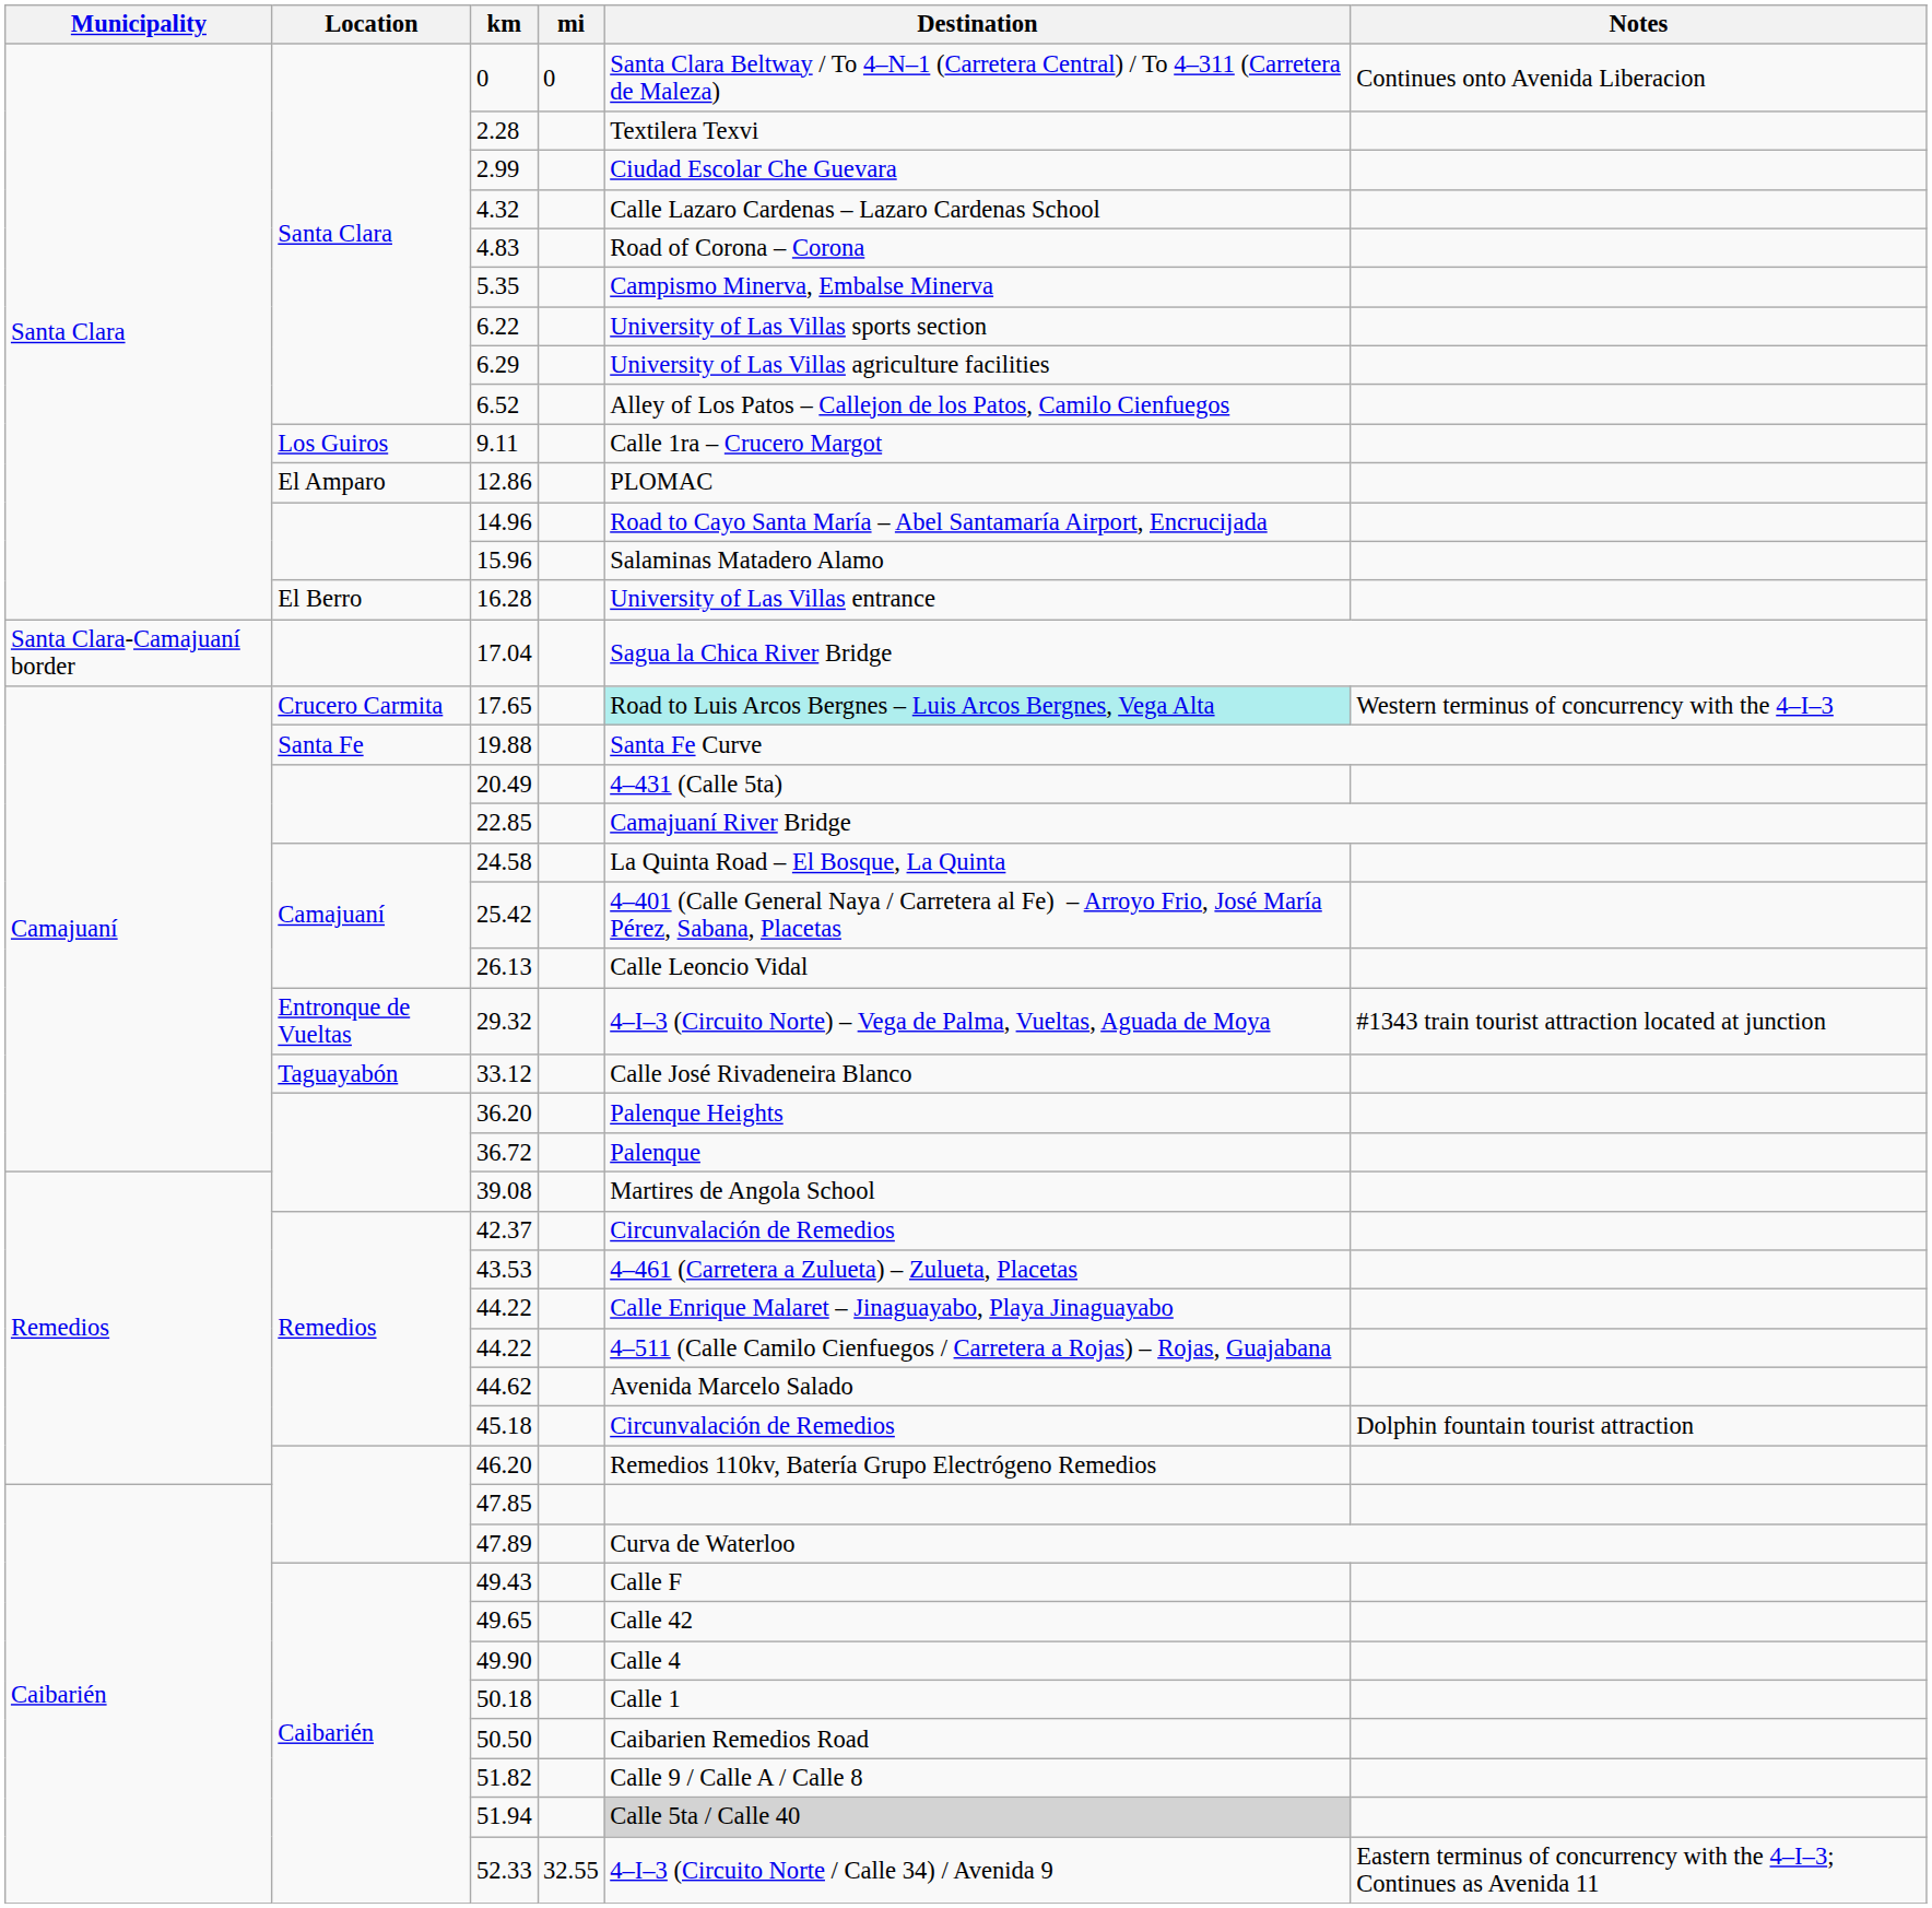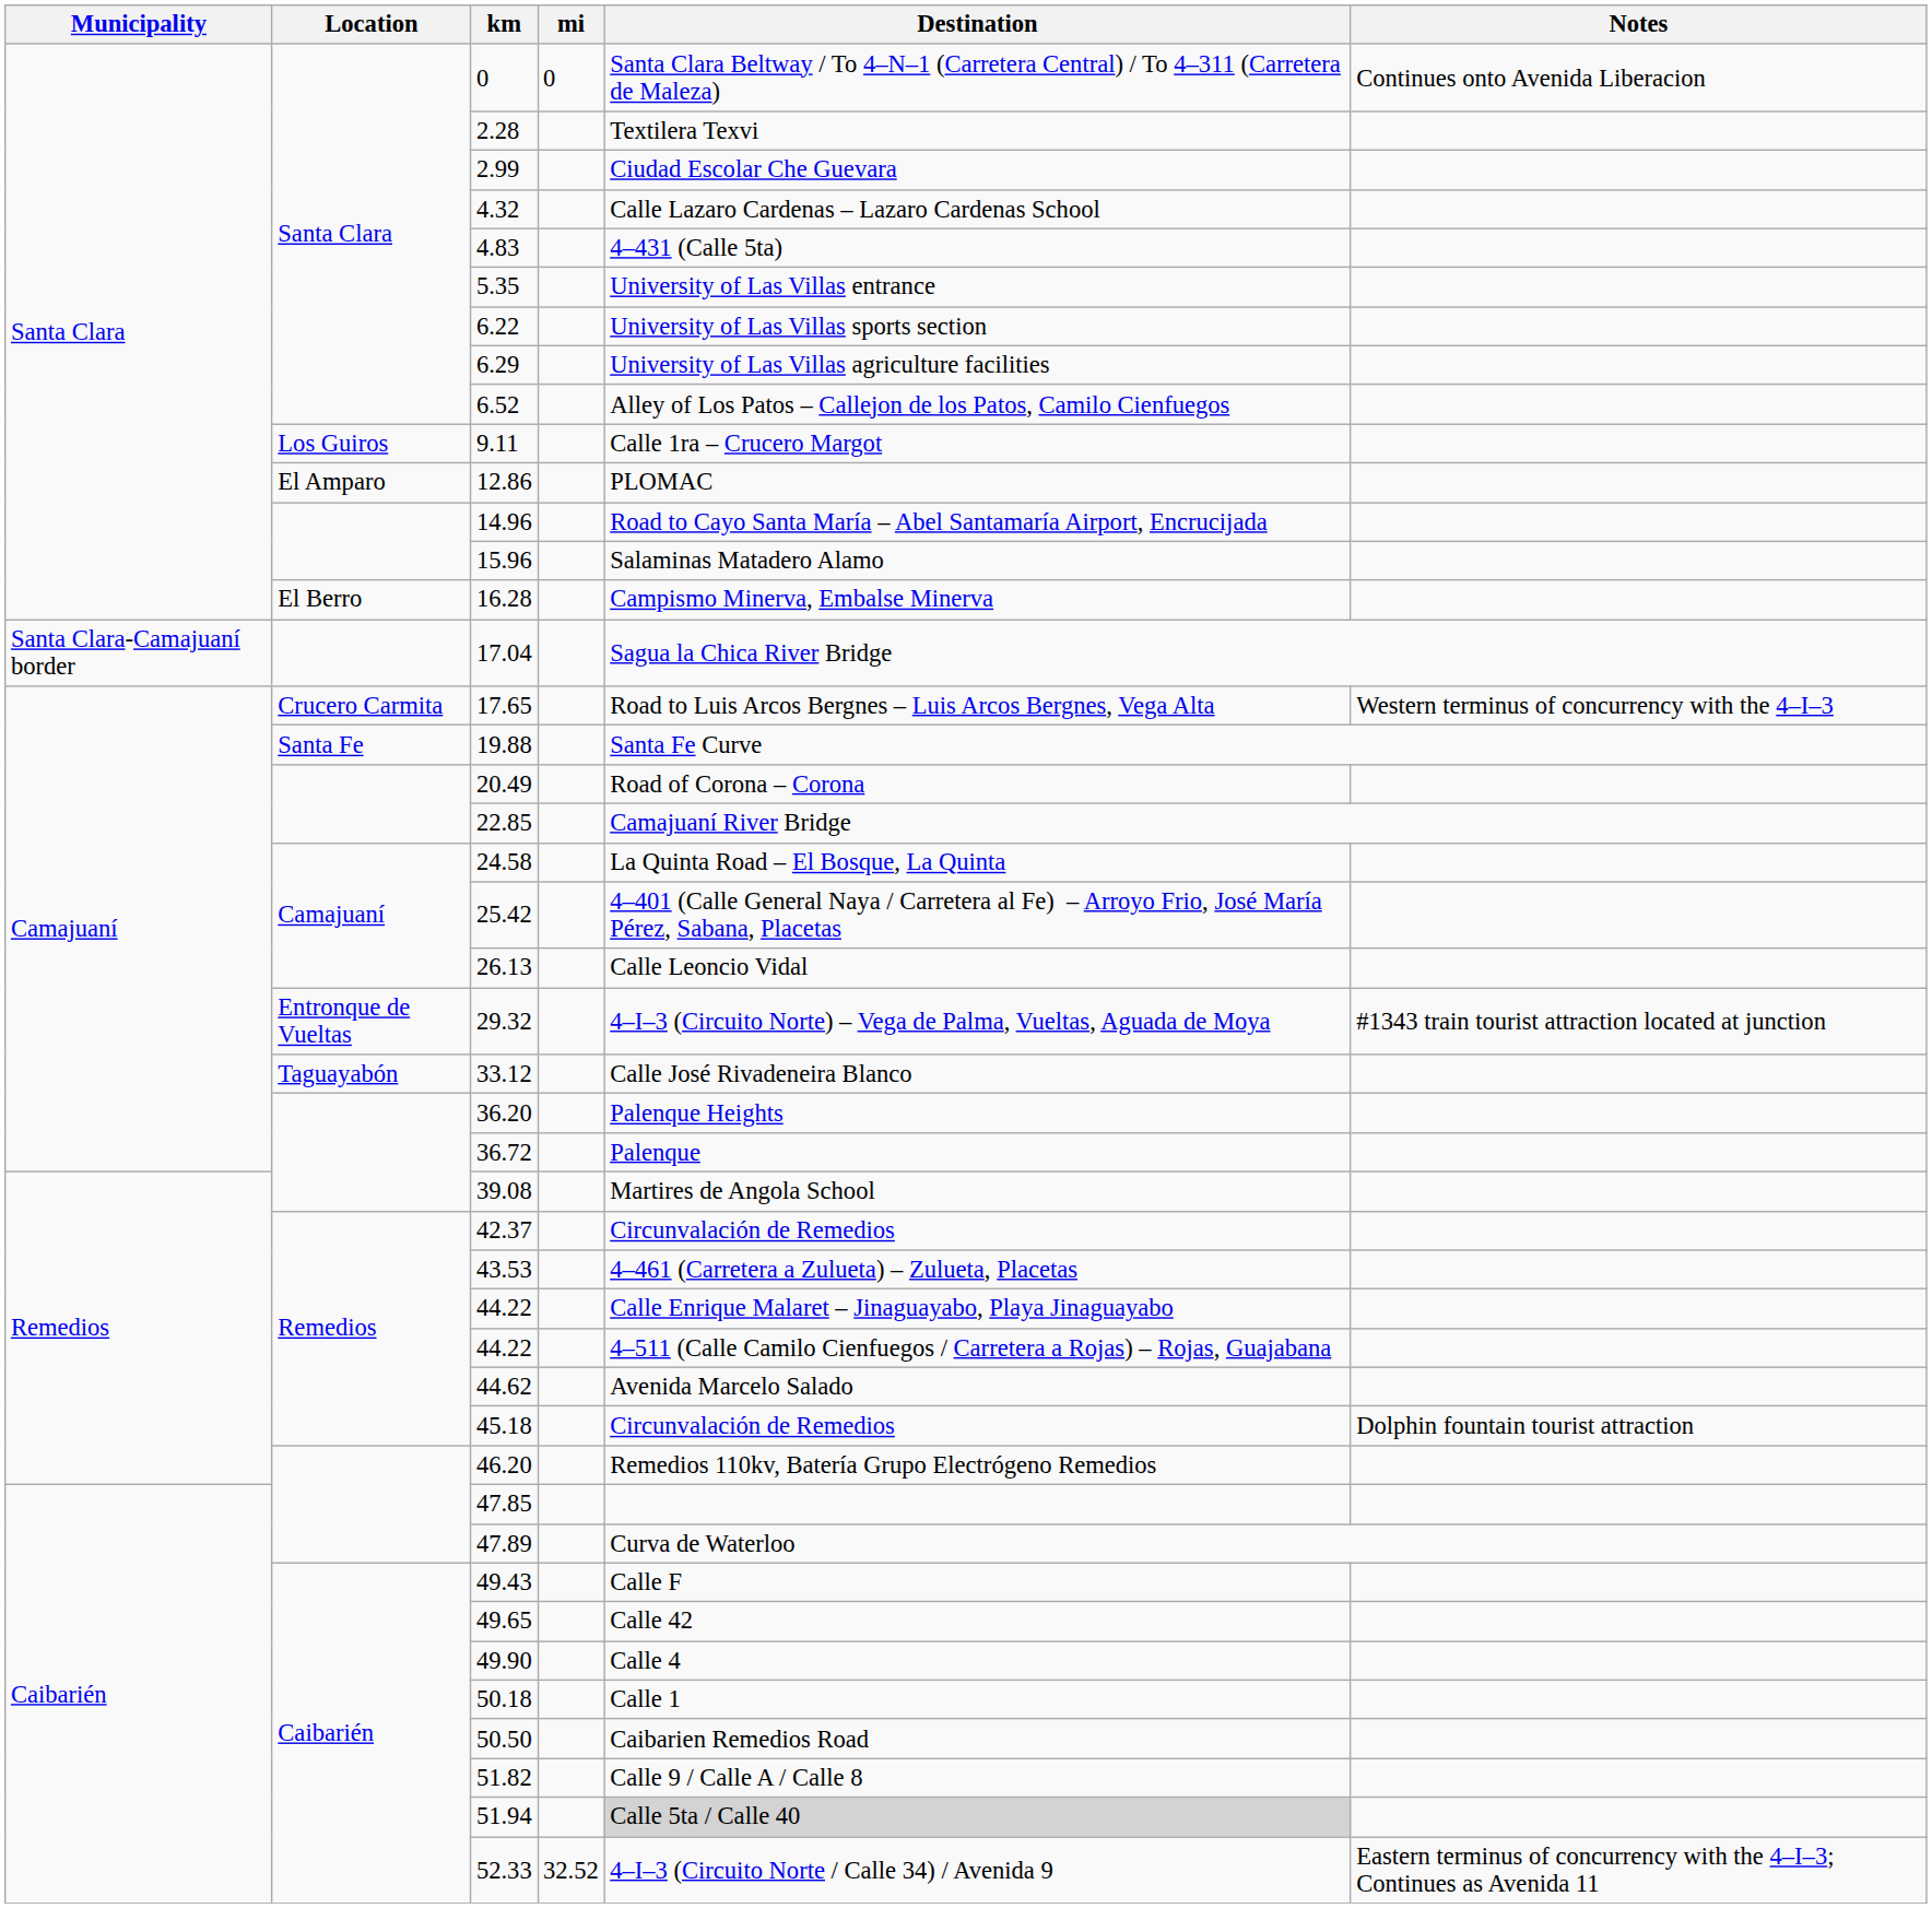4.83 | Destination: Road of Corona – Corona -> 4–431 (Calle 5ta)
5.35 | Destination: Campismo Minerva, Embalse Minerva -> University of Las Villas entrance
16.28 | Destination: University of Las Villas entrance -> Campismo Minerva, Embalse Minerva
17.65 | Destination: paleturquoise background -> no background
20.49 | Destination: 4–431 (Calle 5ta) -> Road of Corona – Corona
52.33 | mi: 32.55 -> 32.52
